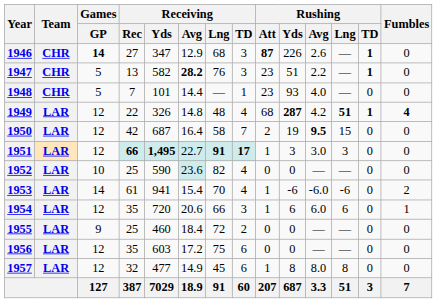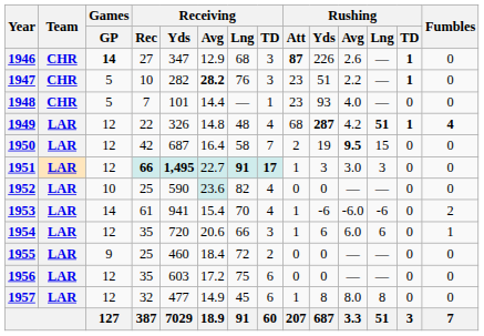1947 | Receiving / Rec: 13 -> 10
1947 | Receiving / Yds: 582 -> 282
